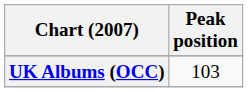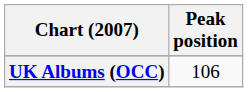UK Albums (OCC) | Peak position: 103 -> 106
